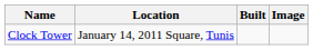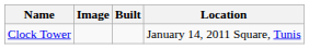columns swapped: Location <-> Image
